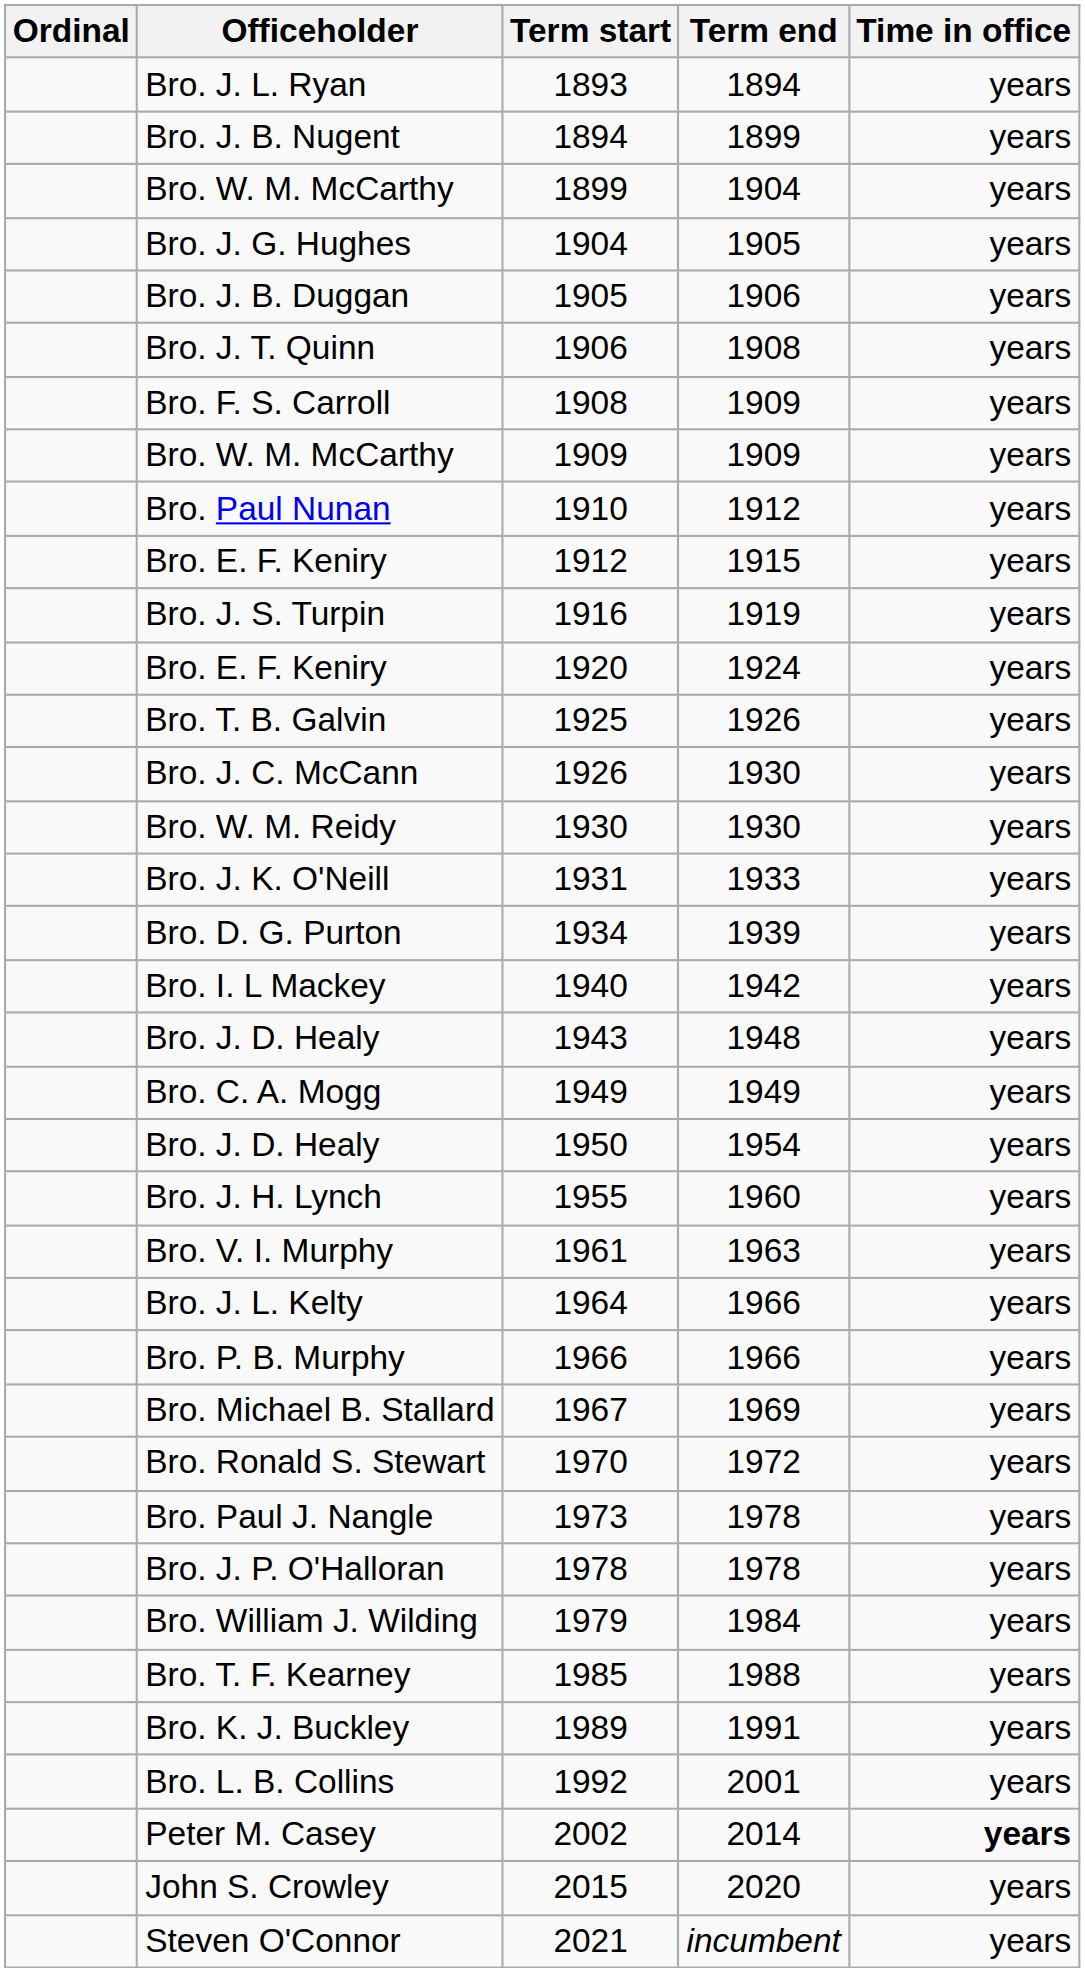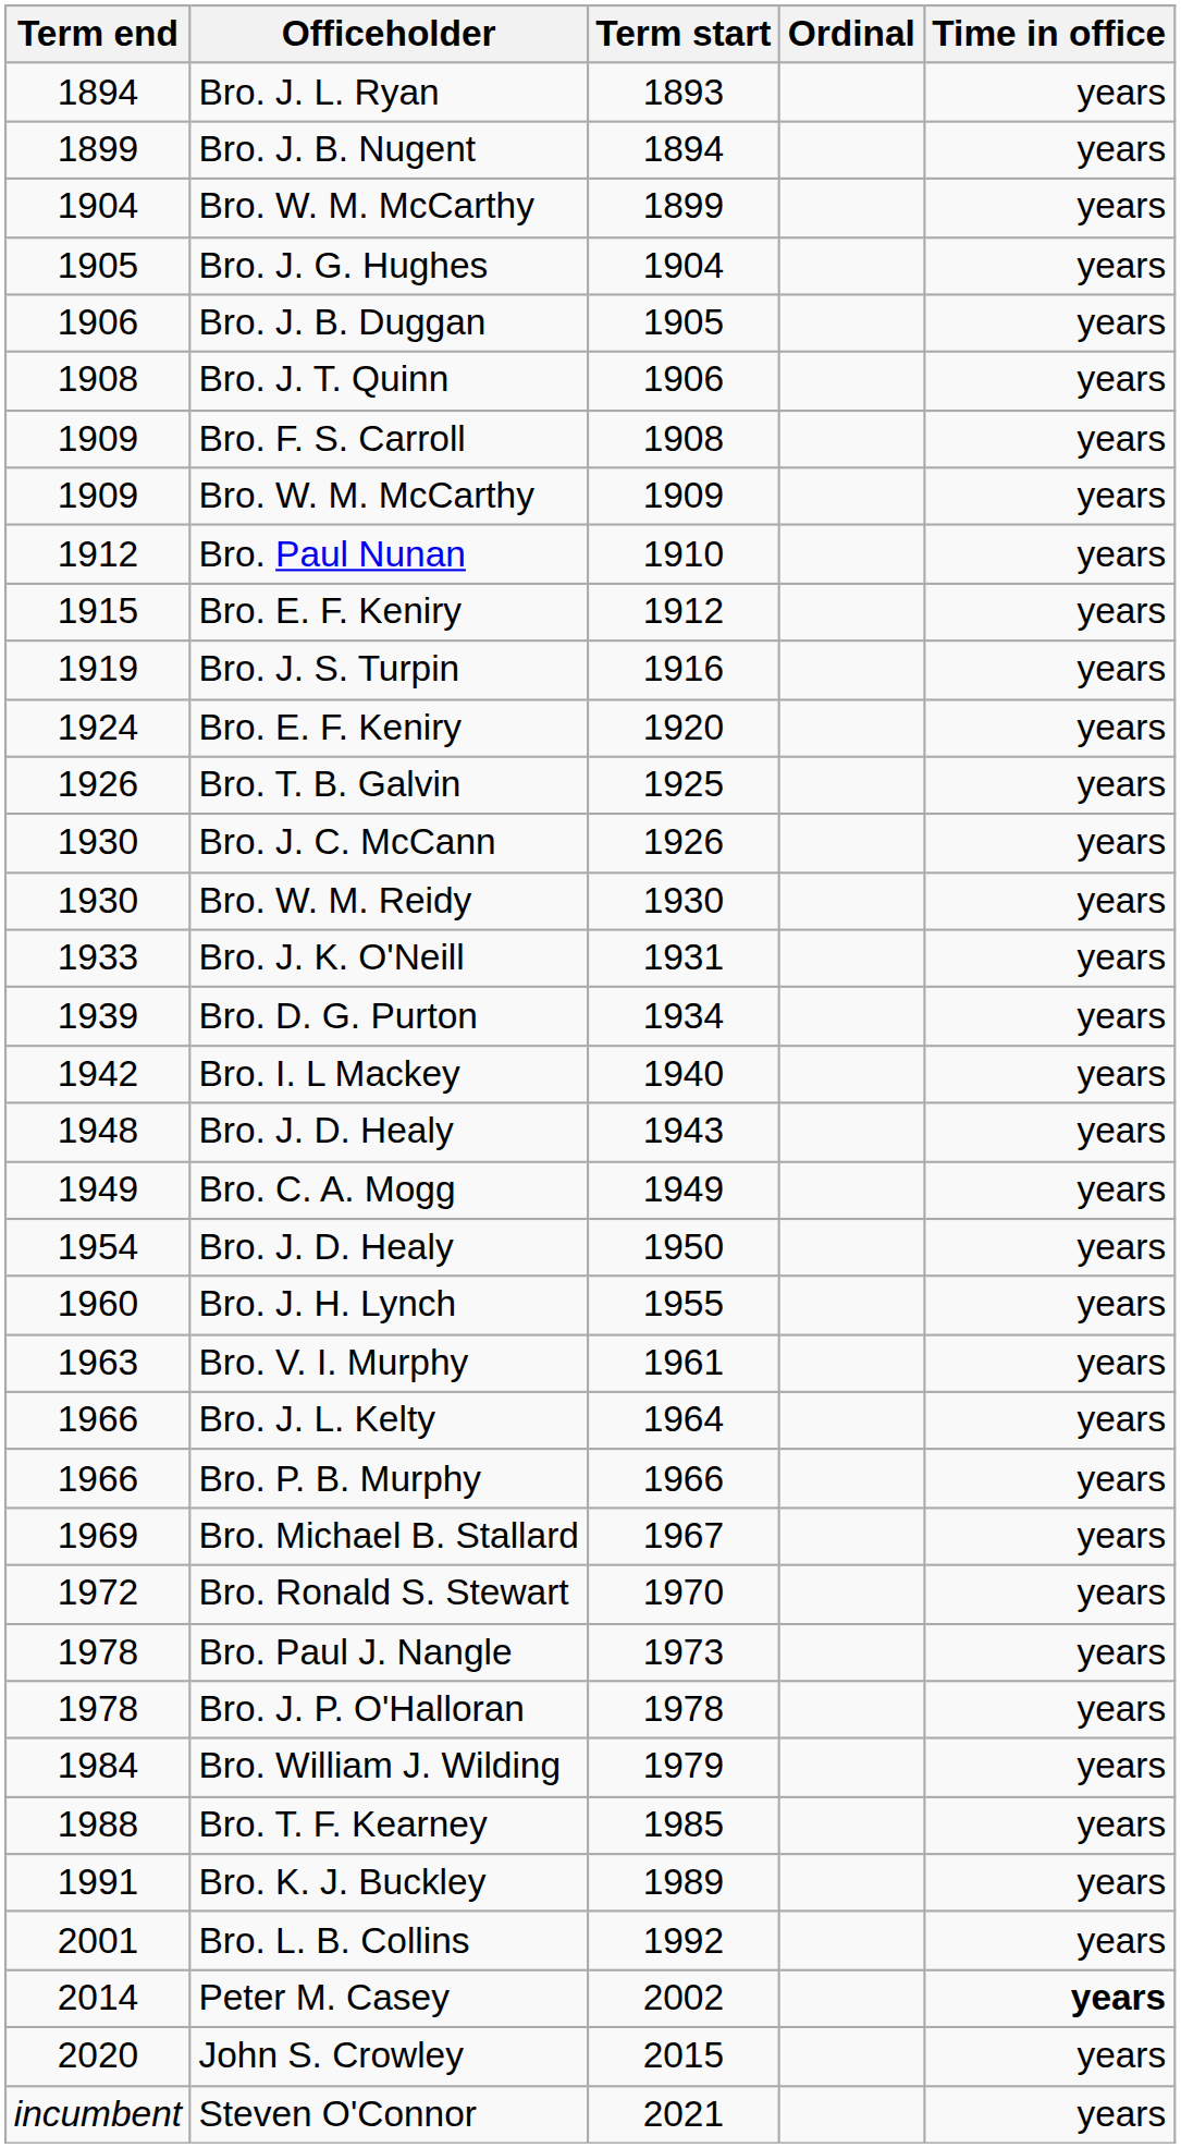columns swapped: Ordinal <-> Term end
